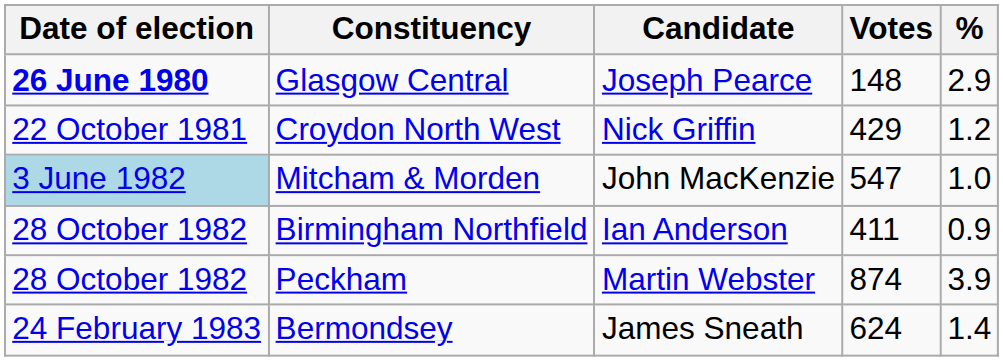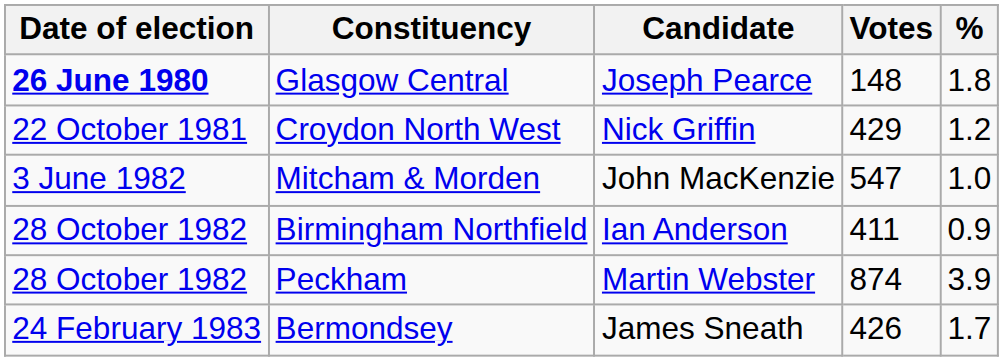Glasgow Central | %: 2.9 -> 1.8
Mitcham & Morden | Date of election: lightblue background -> no background
Bermondsey | Votes: 624 -> 426
Bermondsey | %: 1.4 -> 1.7
